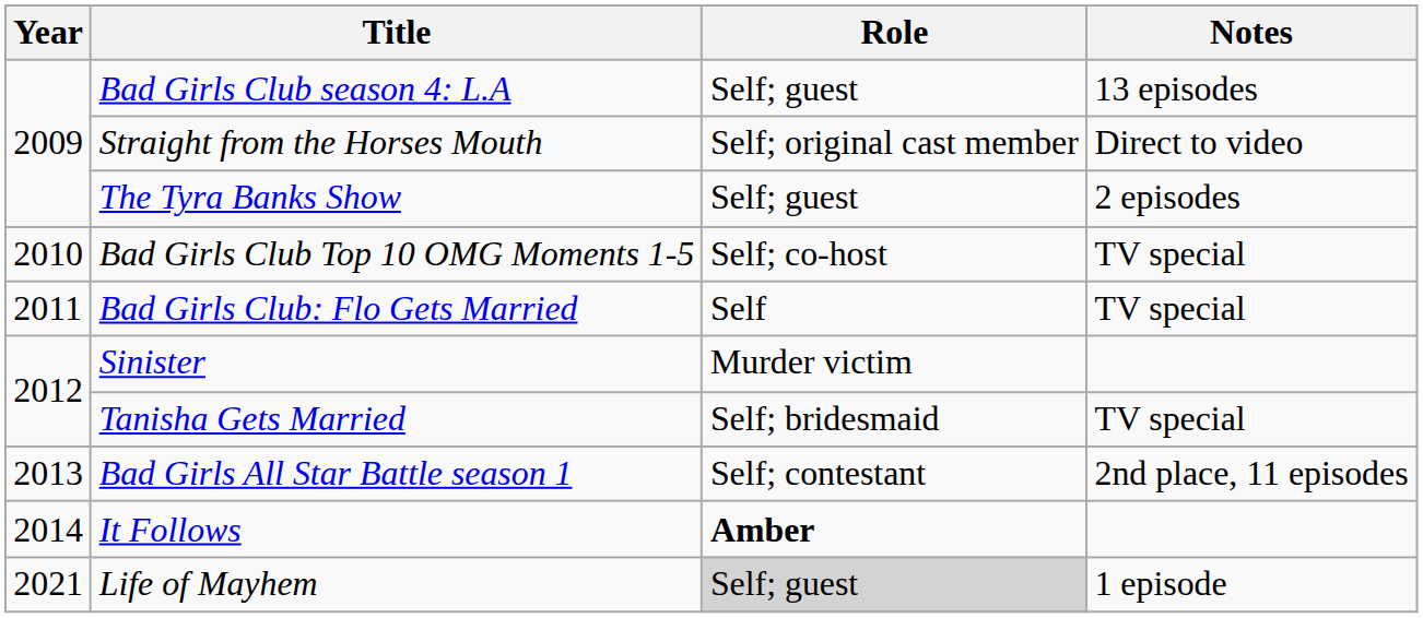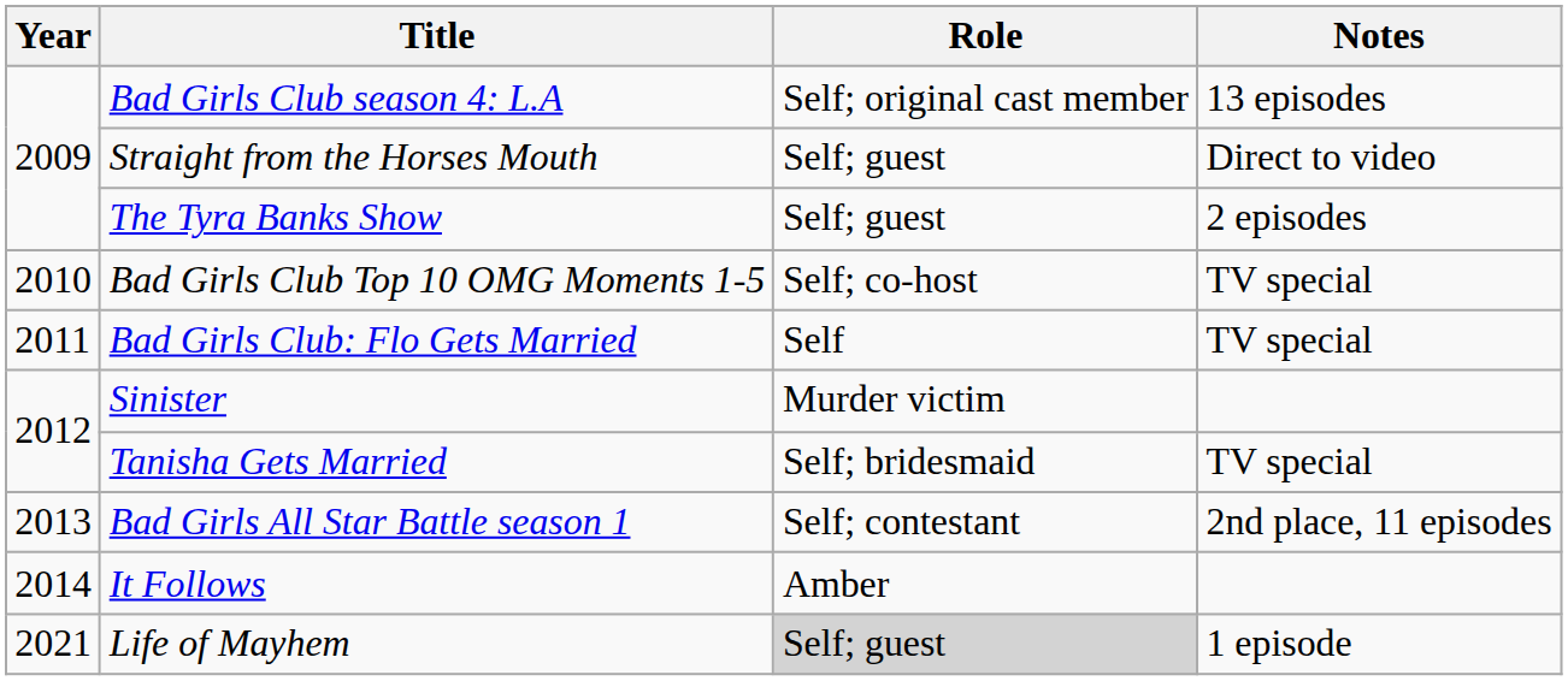Bad Girls Club season 4: L.A | Role: Self; guest -> Self; original cast member
Straight from the Horses Mouth | Role: Self; original cast member -> Self; guest
It Follows | Role: bold -> normal
